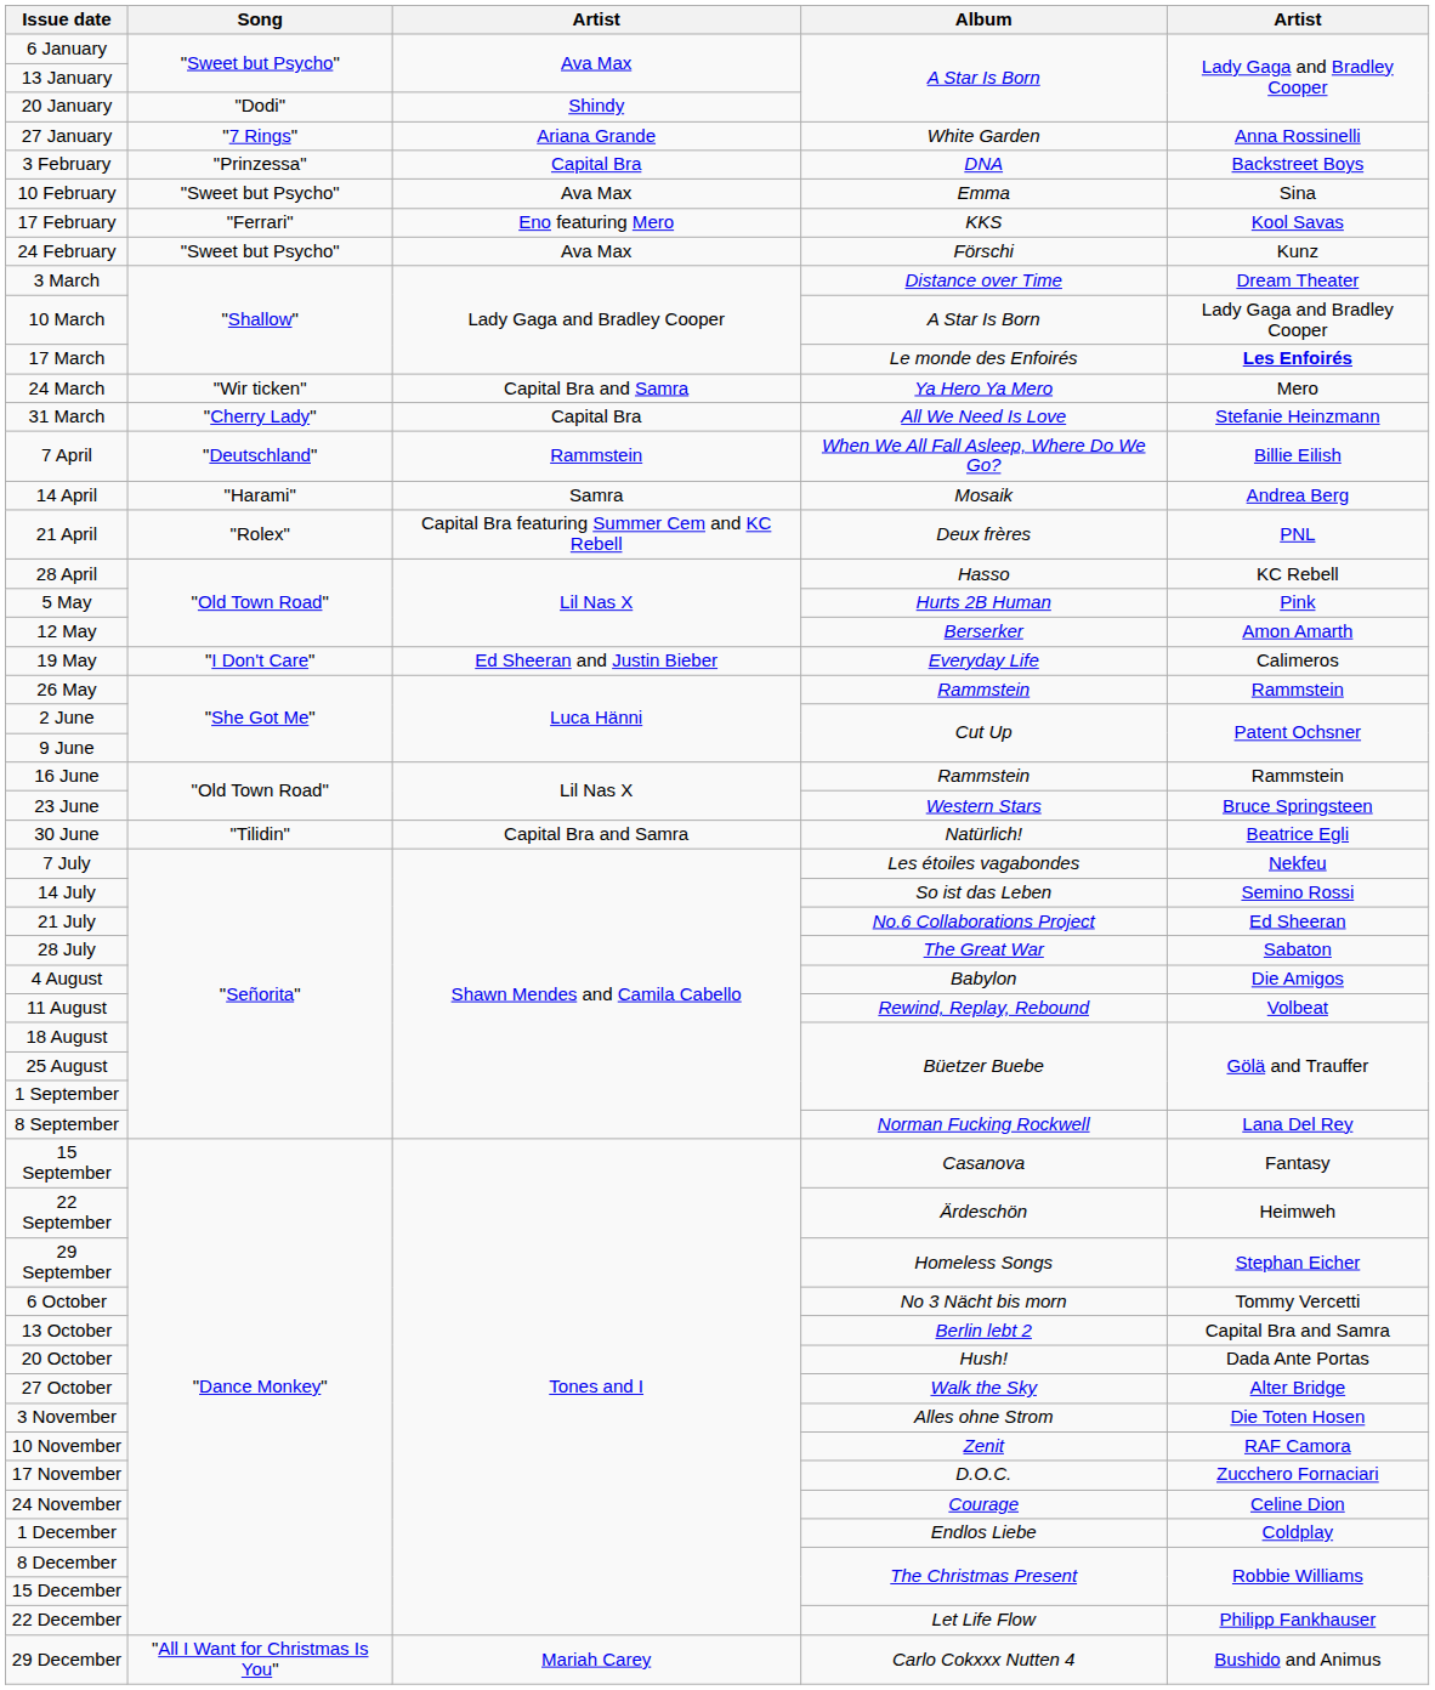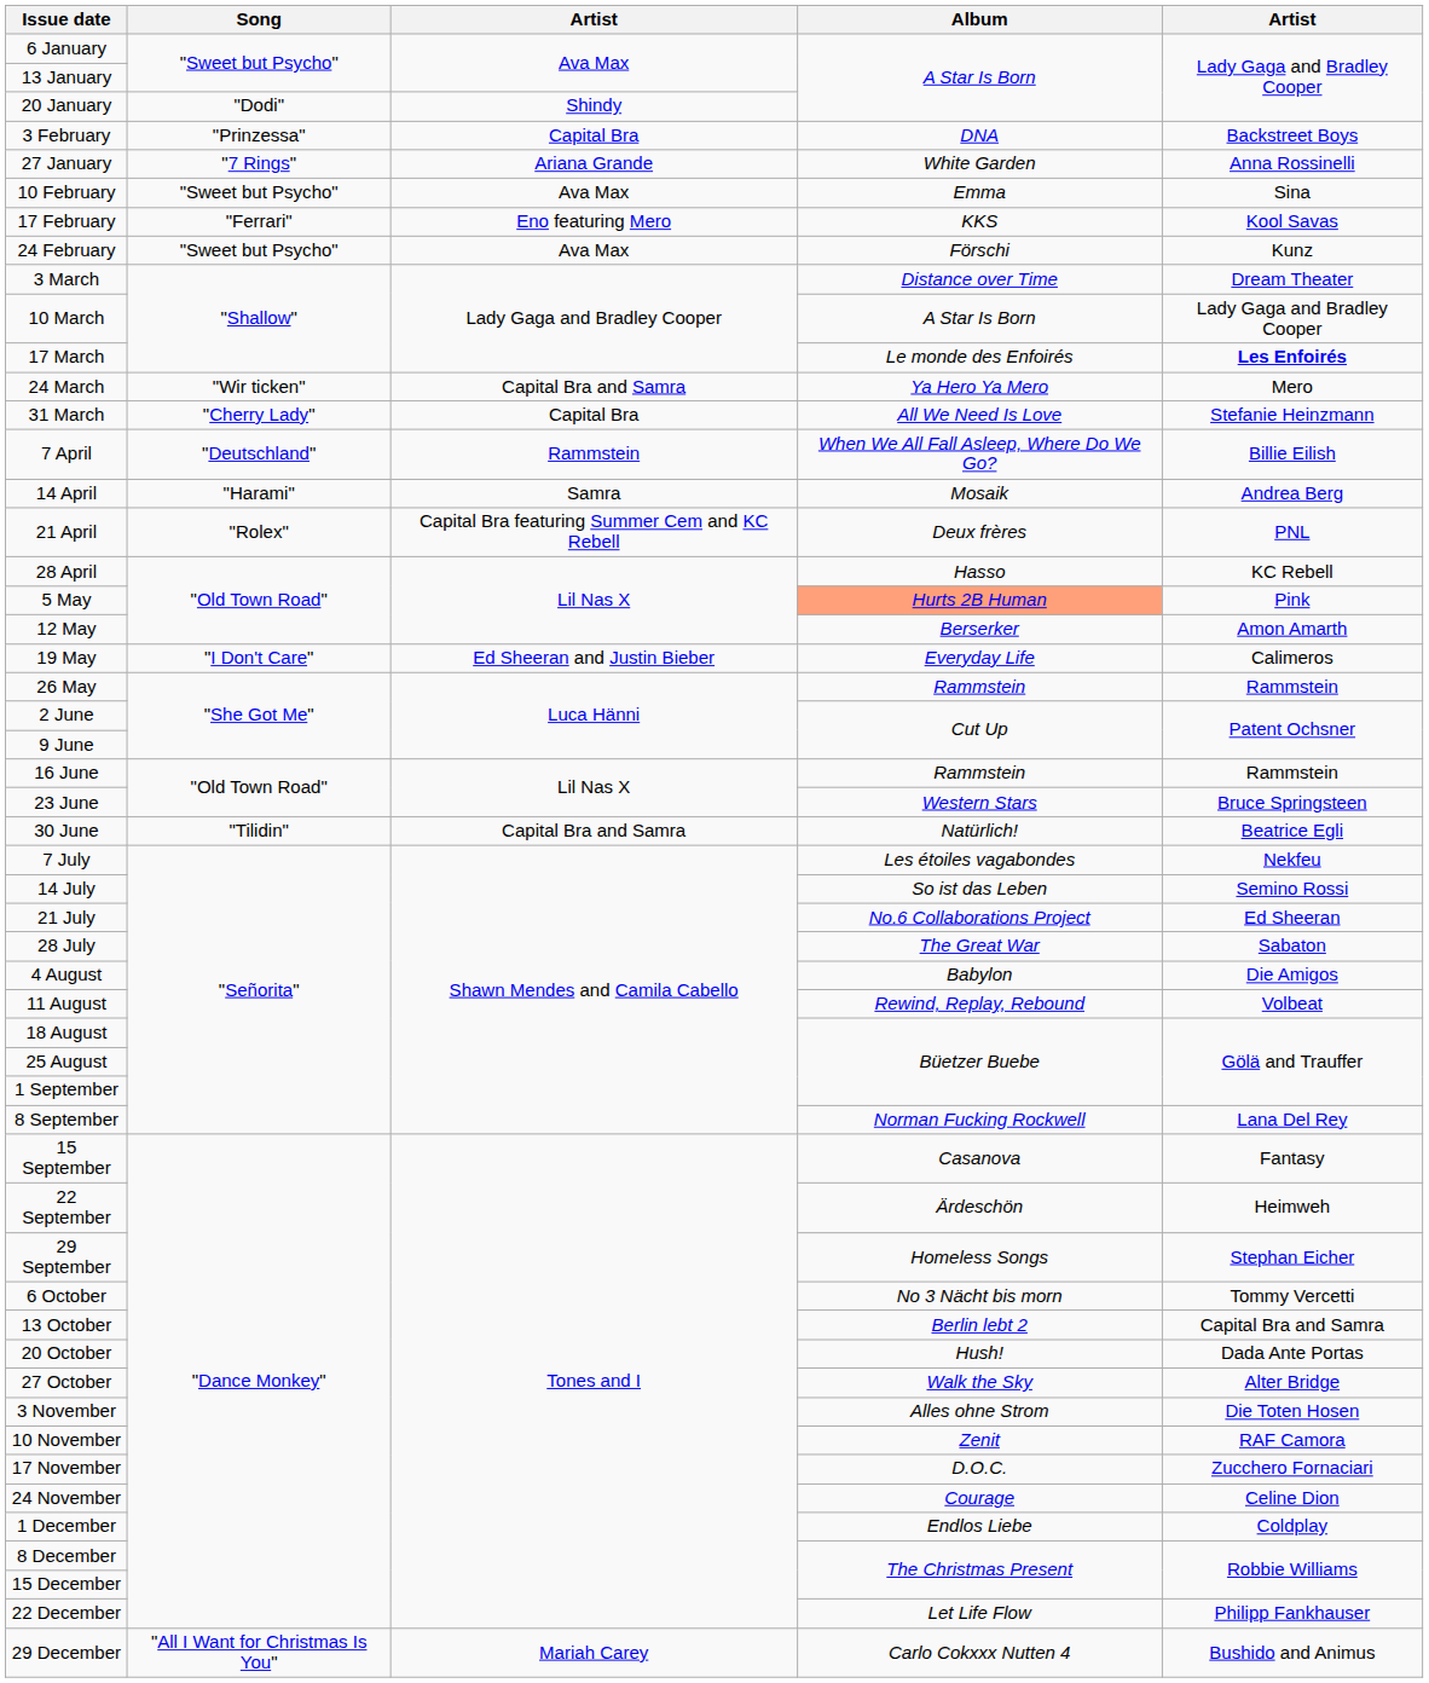rows swapped: 27 January <-> 3 February
5 May | Album: no background -> lightsalmon background
